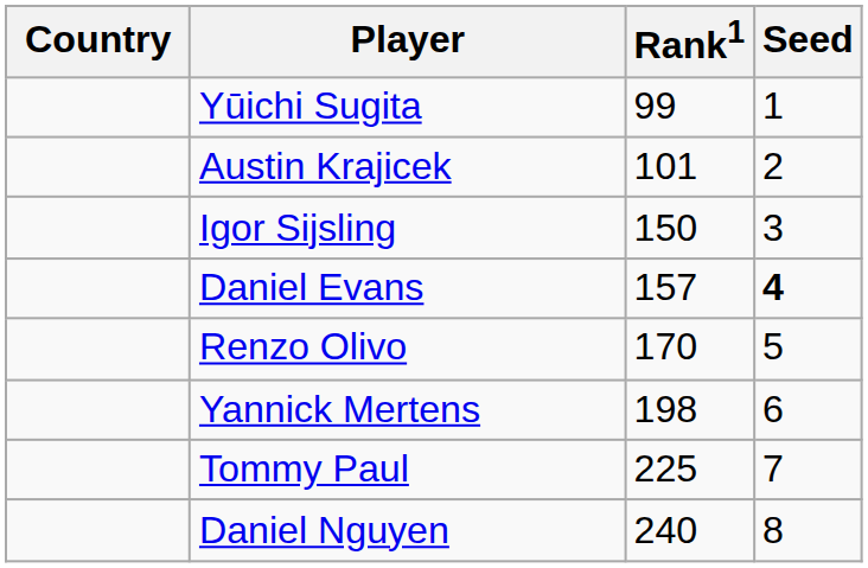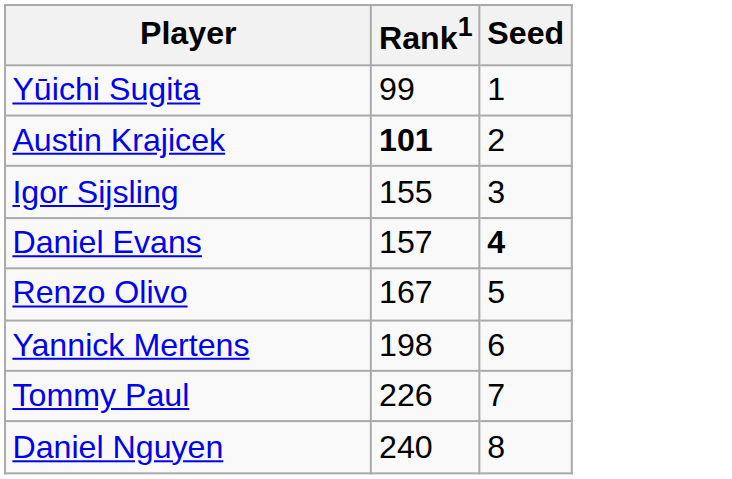- column: Country
Austin Krajicek | Rank1: normal -> bold
Igor Sijsling | Rank1: 150 -> 155
Renzo Olivo | Rank1: 170 -> 167
Tommy Paul | Rank1: 225 -> 226
